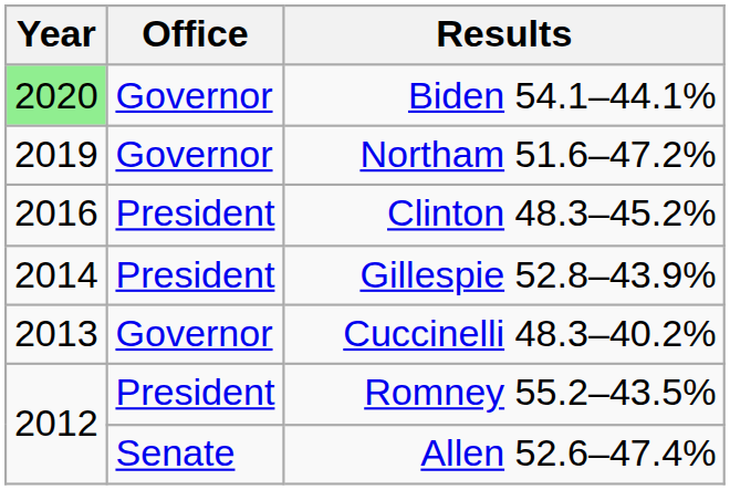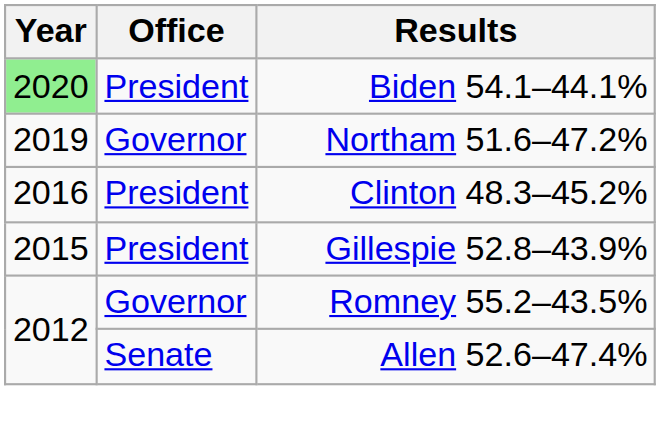Biden 54.1–44.1% | Office: Governor -> President
Gillespie 52.8–43.9% | Year: 2014 -> 2015
- row: 2013 | Governor | Cuccinelli 48.3–40.2%
Romney 55.2–43.5% | Office: President -> Governor
